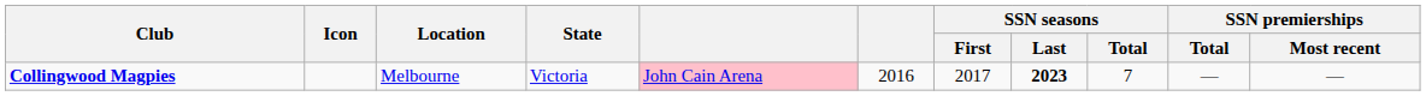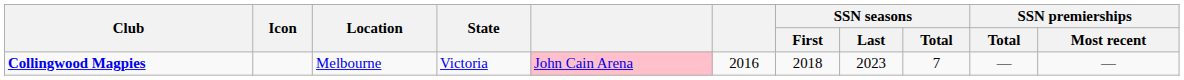Collingwood Magpies | SSN seasons / First: 2017 -> 2018
Collingwood Magpies | SSN seasons / Last: bold -> normal
